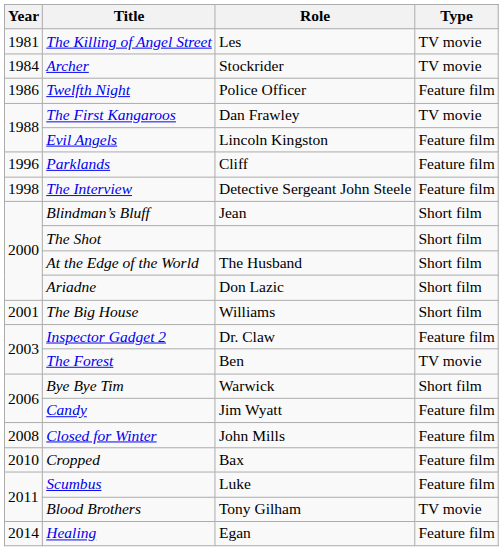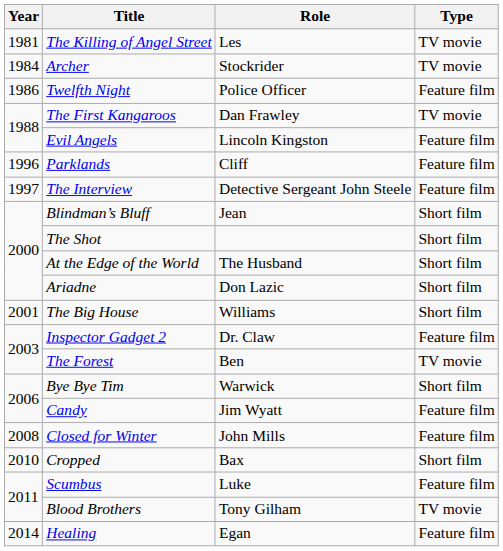The Interview | Year: 1998 -> 1997
Cropped | Type: Feature film -> Short film
